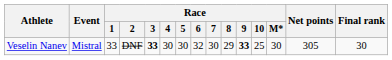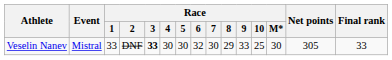Veselin Nanev | Race / 9: bold -> normal
Veselin Nanev | Final rank: 30 -> 33
